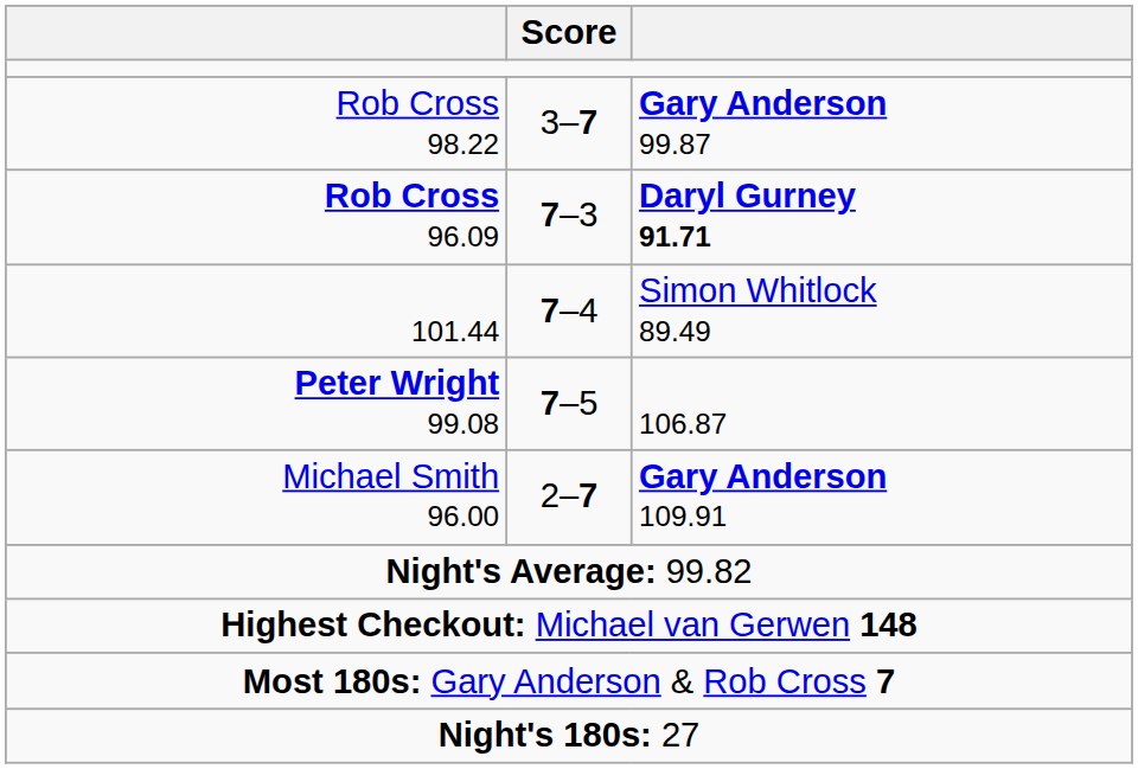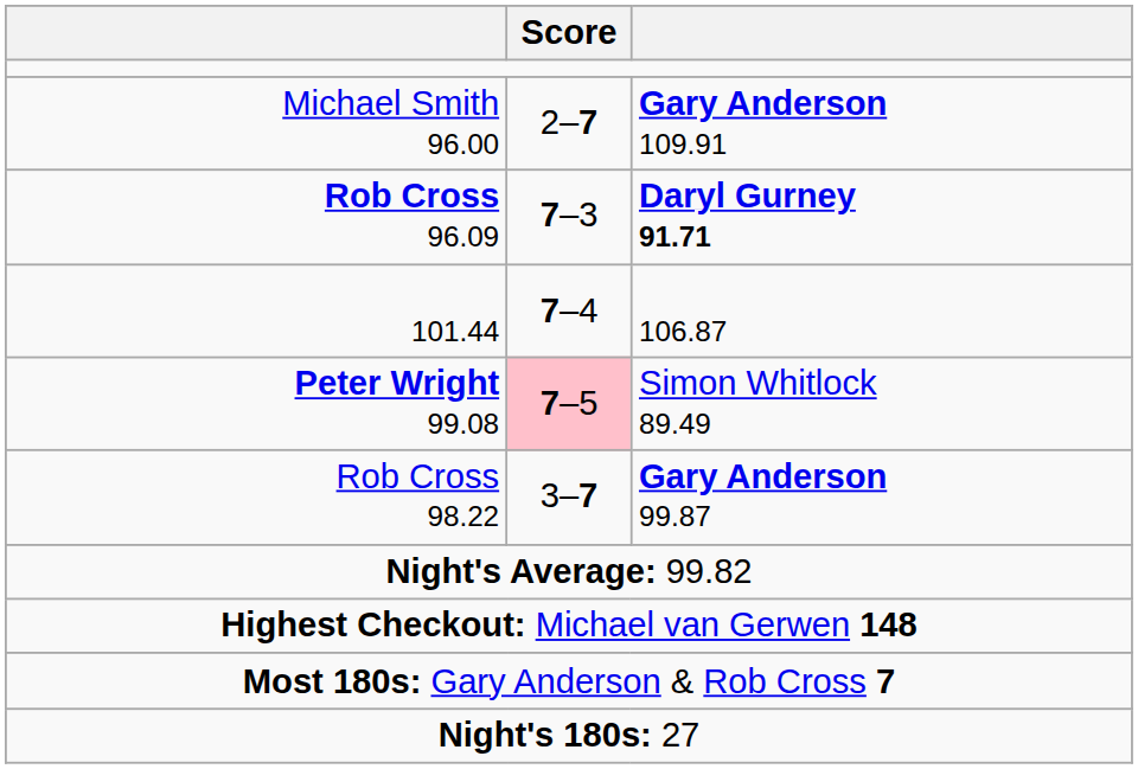rows swapped: Michael Smith 96.00 <-> Rob Cross 98.22
101.44 | column 3: Simon Whitlock 89.49 -> 106.87
Peter Wright 99.08 | Score: no background -> pink background
Peter Wright 99.08 | column 3: 106.87 -> Simon Whitlock 89.49
